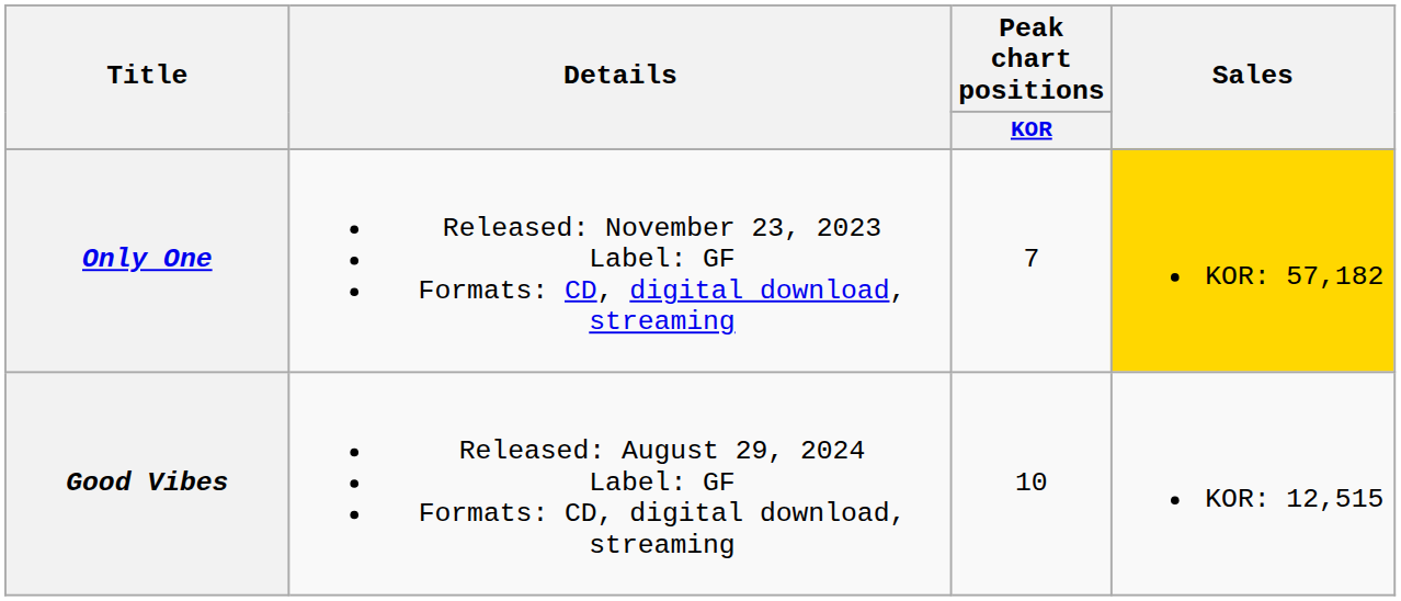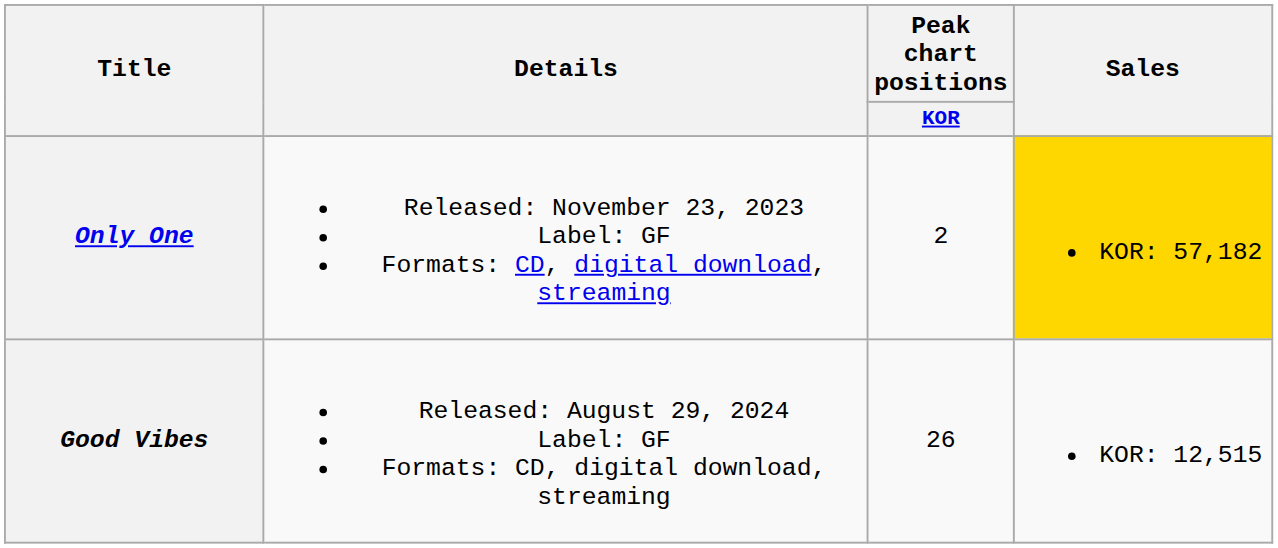Only One | Peak chart positions / KOR: 7 -> 2
Good Vibes | Peak chart positions / KOR: 10 -> 26
